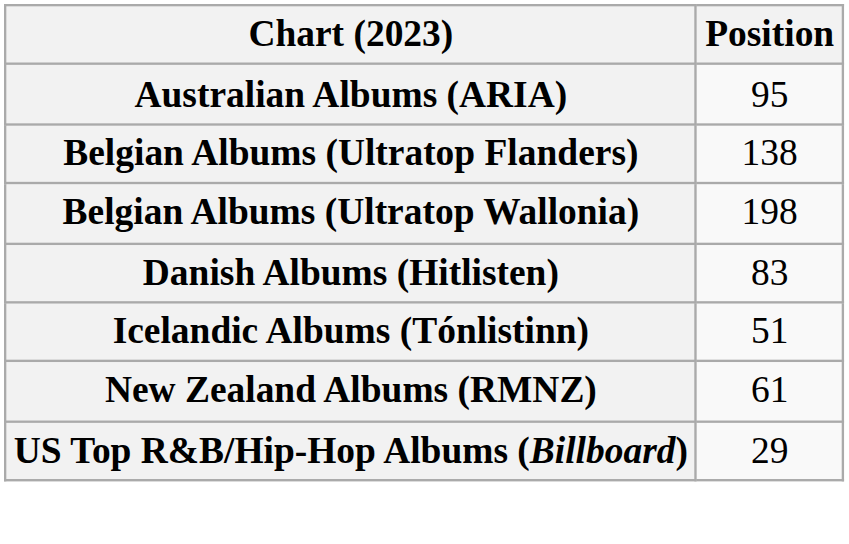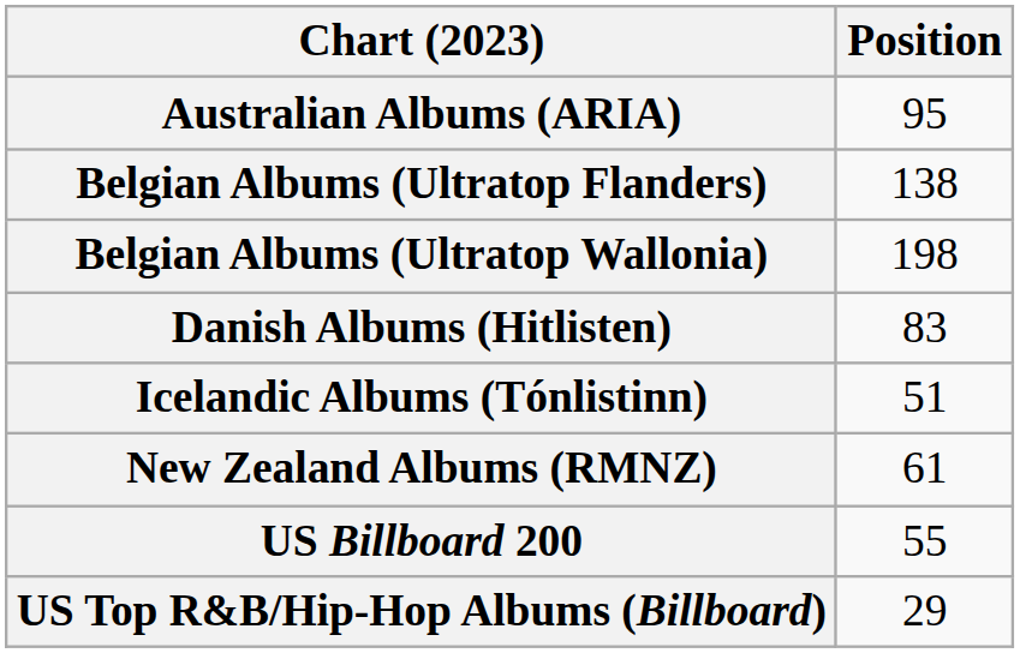+ row: US Billboard 200 | 55
